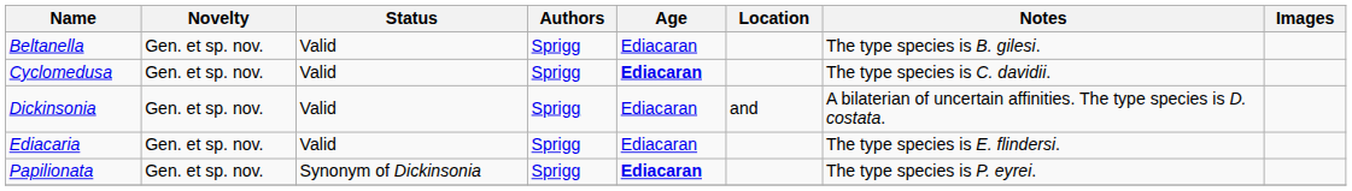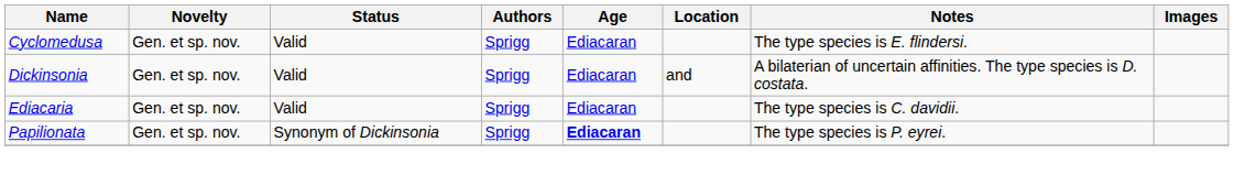- row: Beltanella | Gen. et sp. nov. | Valid | Sprigg | Ediacaran | The type species is B. gilesi.
Cyclomedusa | Age: bold -> normal
Cyclomedusa | Notes: The type species is C. davidii. -> The type species is E. flindersi.
Ediacaria | Notes: The type species is E. flindersi. -> The type species is C. davidii.
